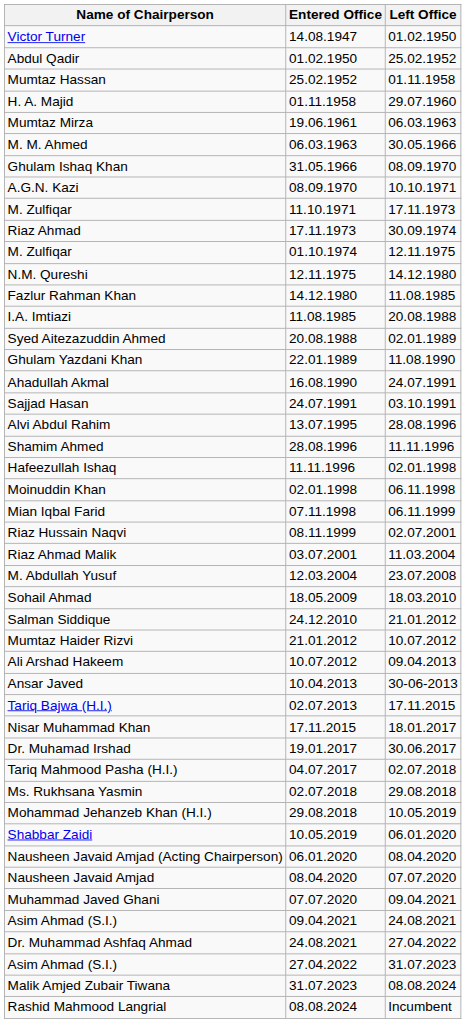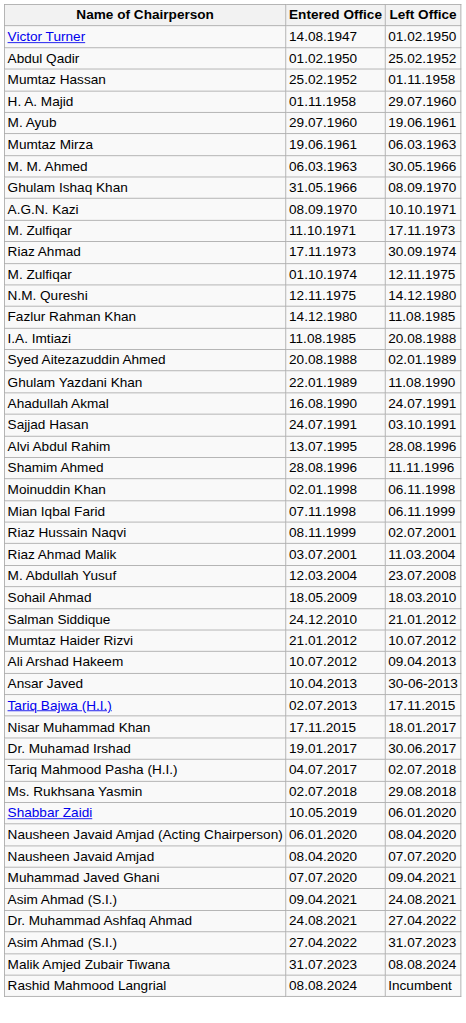+ row: M. Ayub | 29.07.1960 | 19.06.1961
- row: Hafeezullah Ishaq | 11.11.1996 | 02.01.1998
- row: Mohammad Jehanzeb Khan (H.I.) | 29.08.2018 | 10.05.2019
